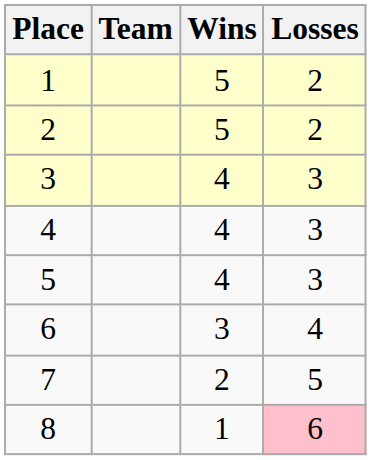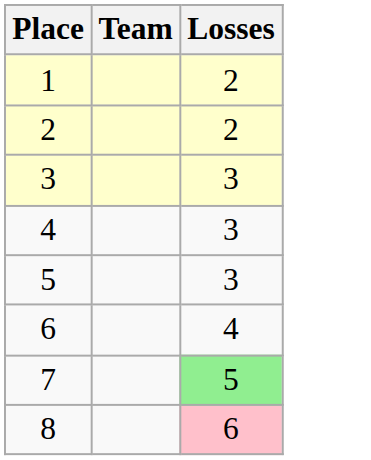- column: Wins | 5 | 5 | 4 | 4 | 4 | 3 | 2 | 1
7 | Losses: no background -> lightgreen background
